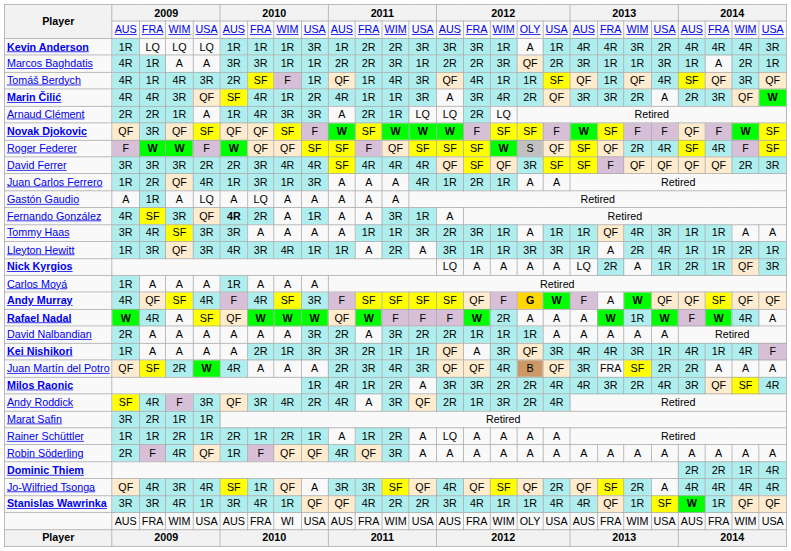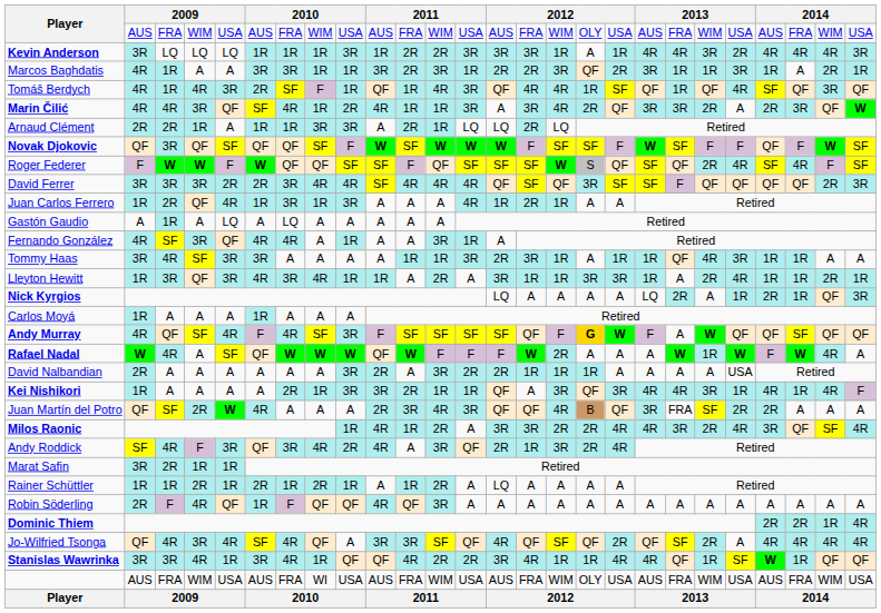Kevin Anderson | column 2: 1R -> 3R
Marcos Baghdatis | column 10: 2R -> 3R
Tomáš Berdych | column 16: 1R -> 4R
Arnaud Clément | column 7: 4R -> 1R
Fernando González | column 6: bold -> normal
Fernando González | column 7: 2R -> 4R
David Nalbandian | column 22: A -> USA
Jo-Wilfried Tsonga | column 7: 1R -> 4R
